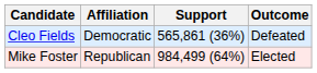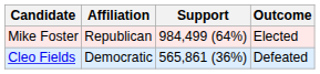rows swapped: Mike Foster <-> Cleo Fields
